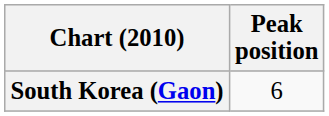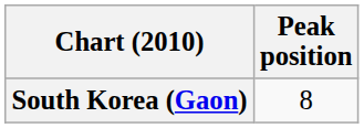South Korea (Gaon) | Peak position: 6 -> 8
